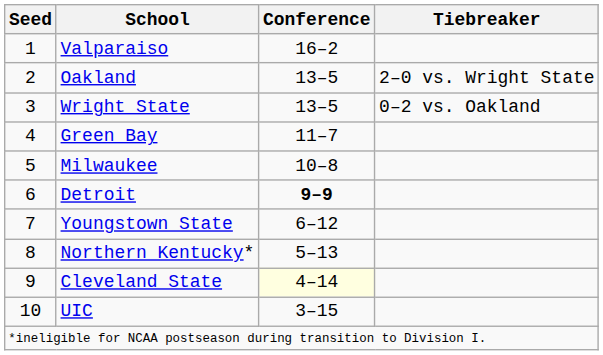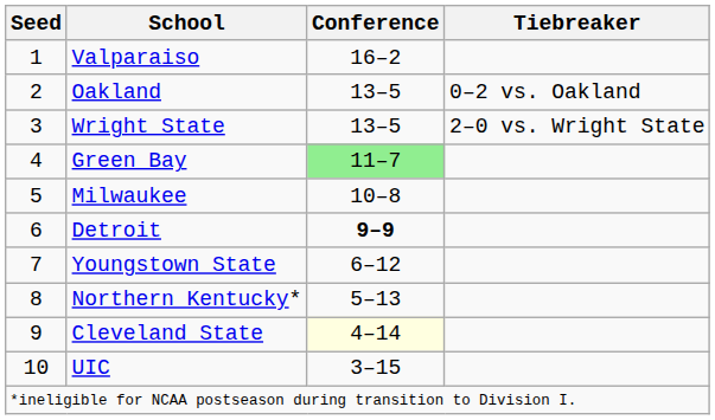Oakland | Tiebreaker: 2–0 vs. Wright State -> 0–2 vs. Oakland
Wright State | Tiebreaker: 0–2 vs. Oakland -> 2–0 vs. Wright State
Green Bay | Conference: no background -> lightgreen background
